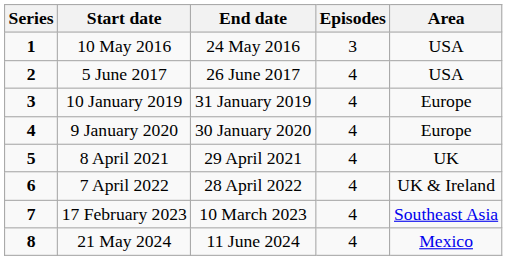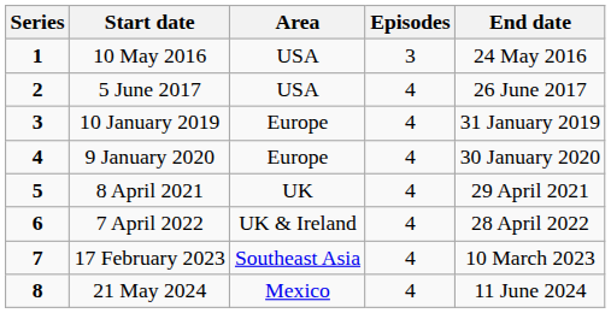columns swapped: End date <-> Area
